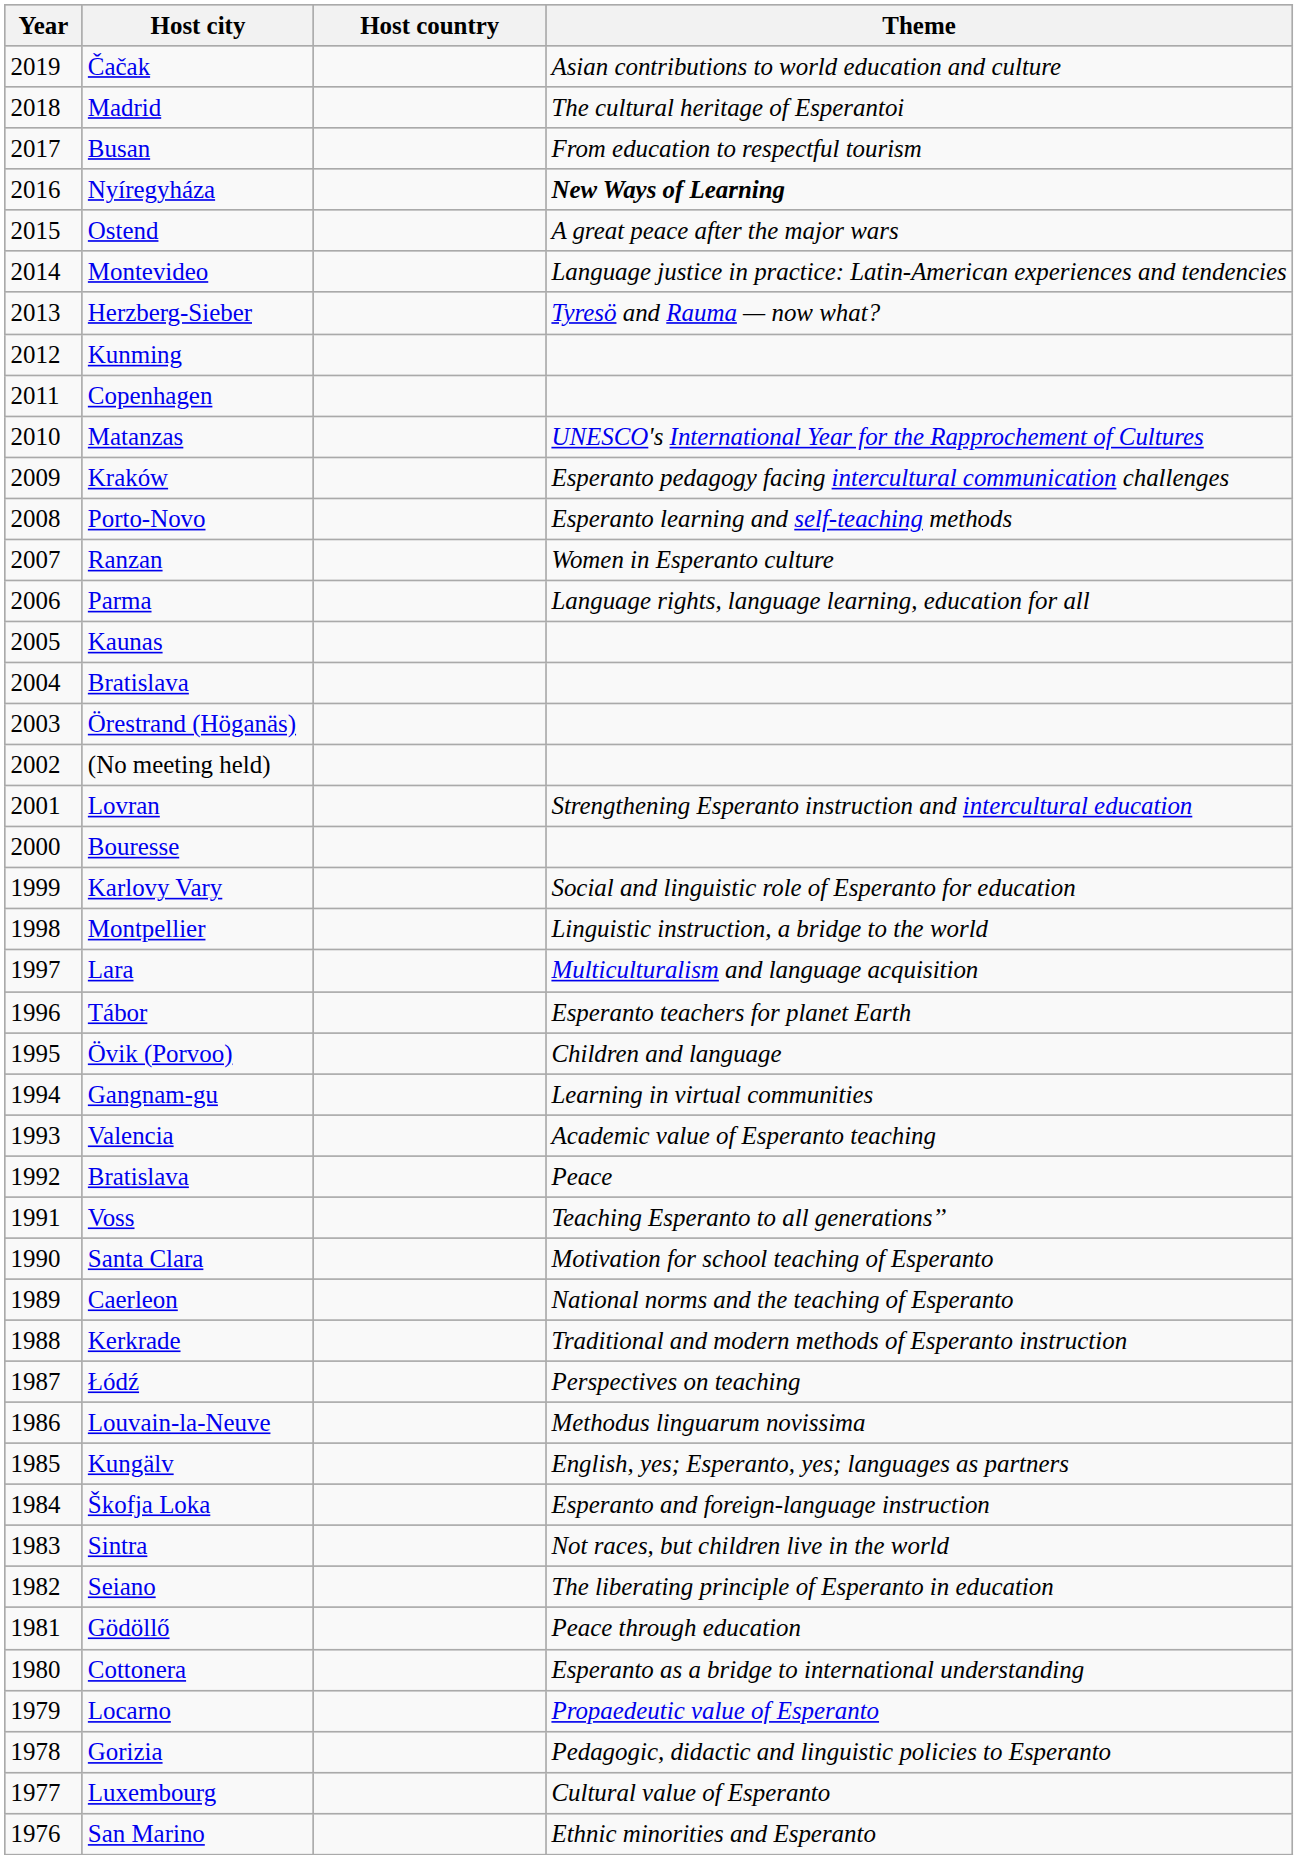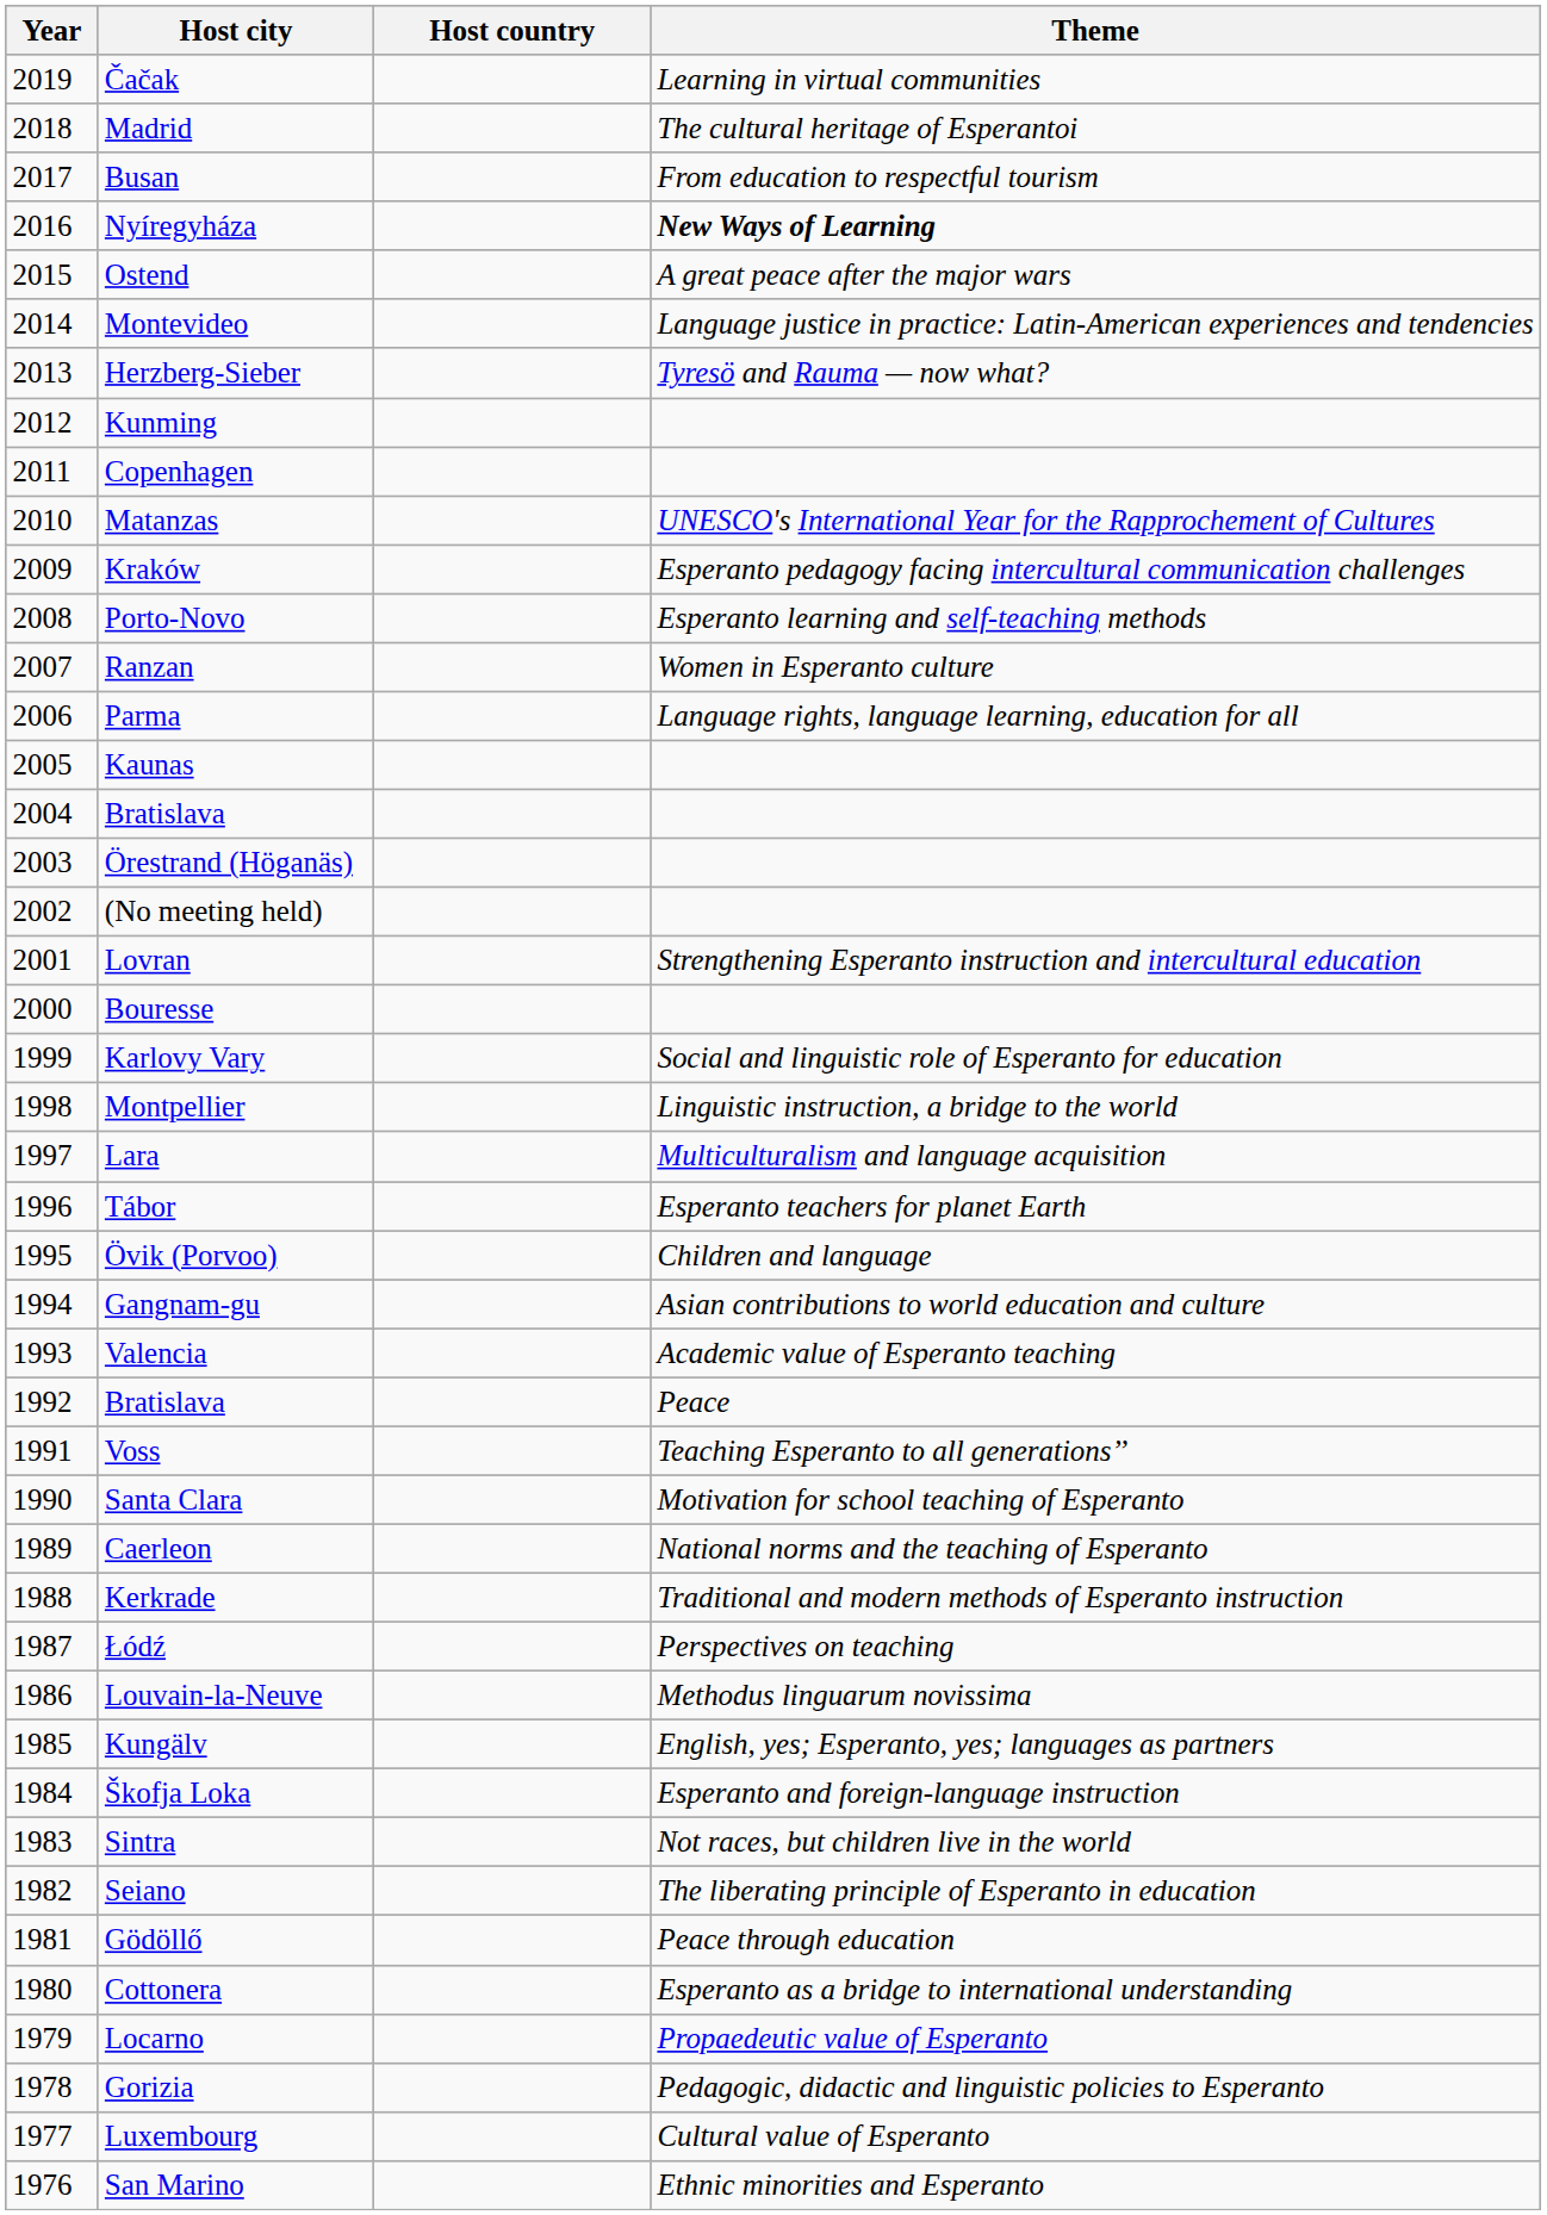Čačak | Theme: Asian contributions to world education and culture -> Learning in virtual communities
Gangnam-gu | Theme: Learning in virtual communities -> Asian contributions to world education and culture
